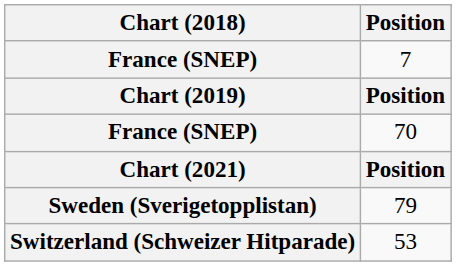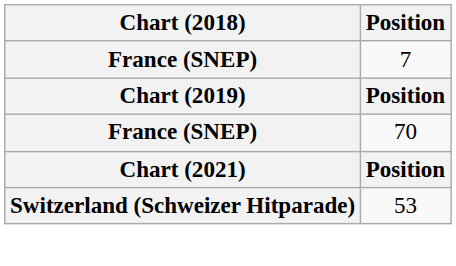- row: Sweden (Sverigetopplistan) | 79
